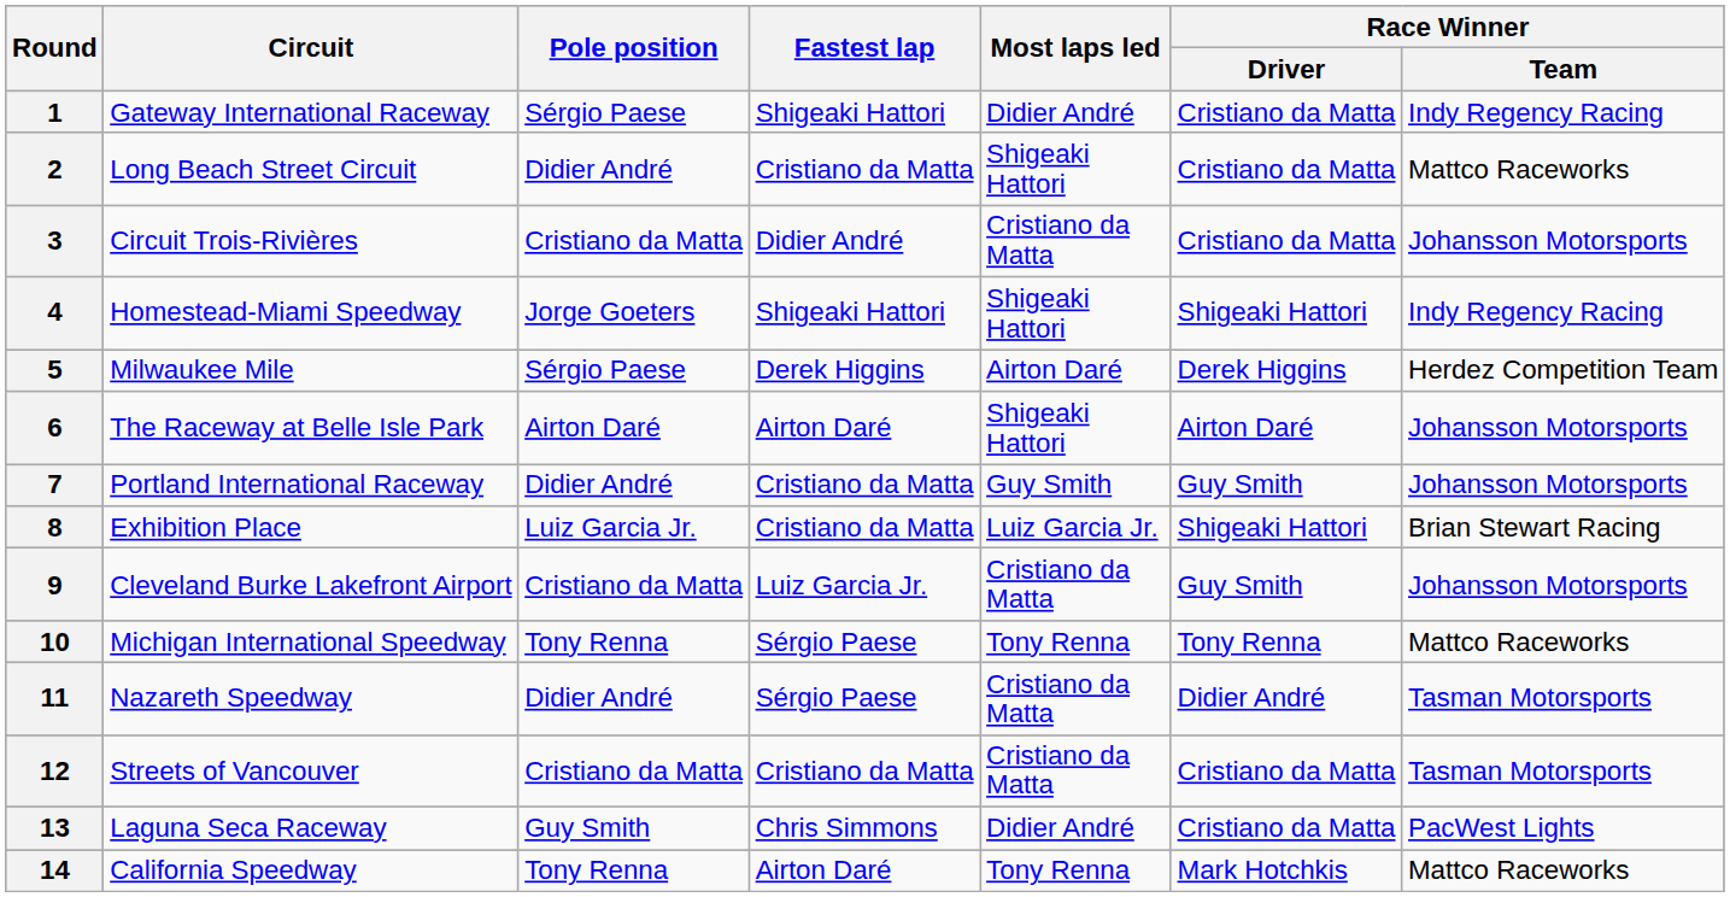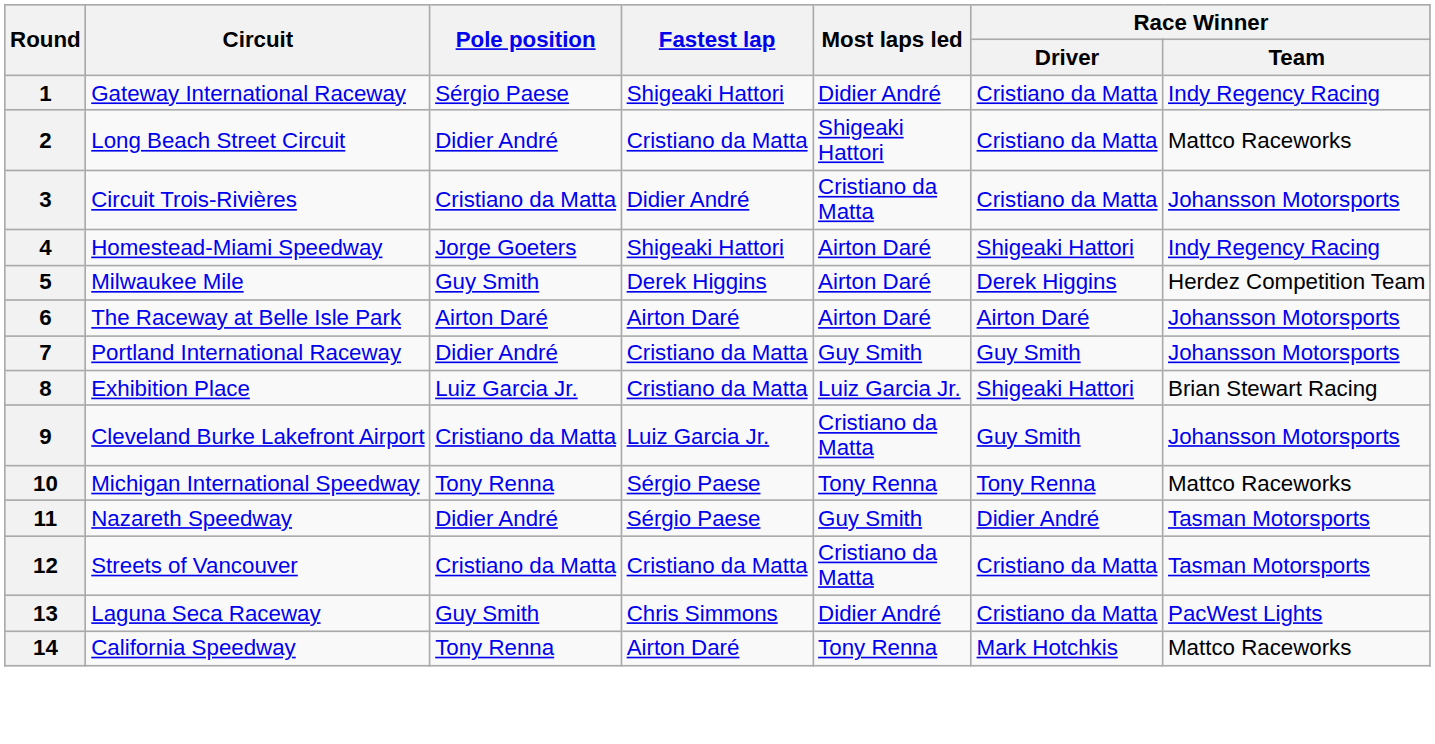4 | Most laps led: Shigeaki Hattori -> Airton Daré
5 | Pole position: Sérgio Paese -> Guy Smith
6 | Most laps led: Shigeaki Hattori -> Airton Daré
11 | Most laps led: Cristiano da Matta -> Guy Smith
